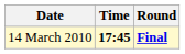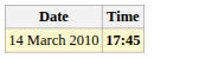- column: Round | Final
